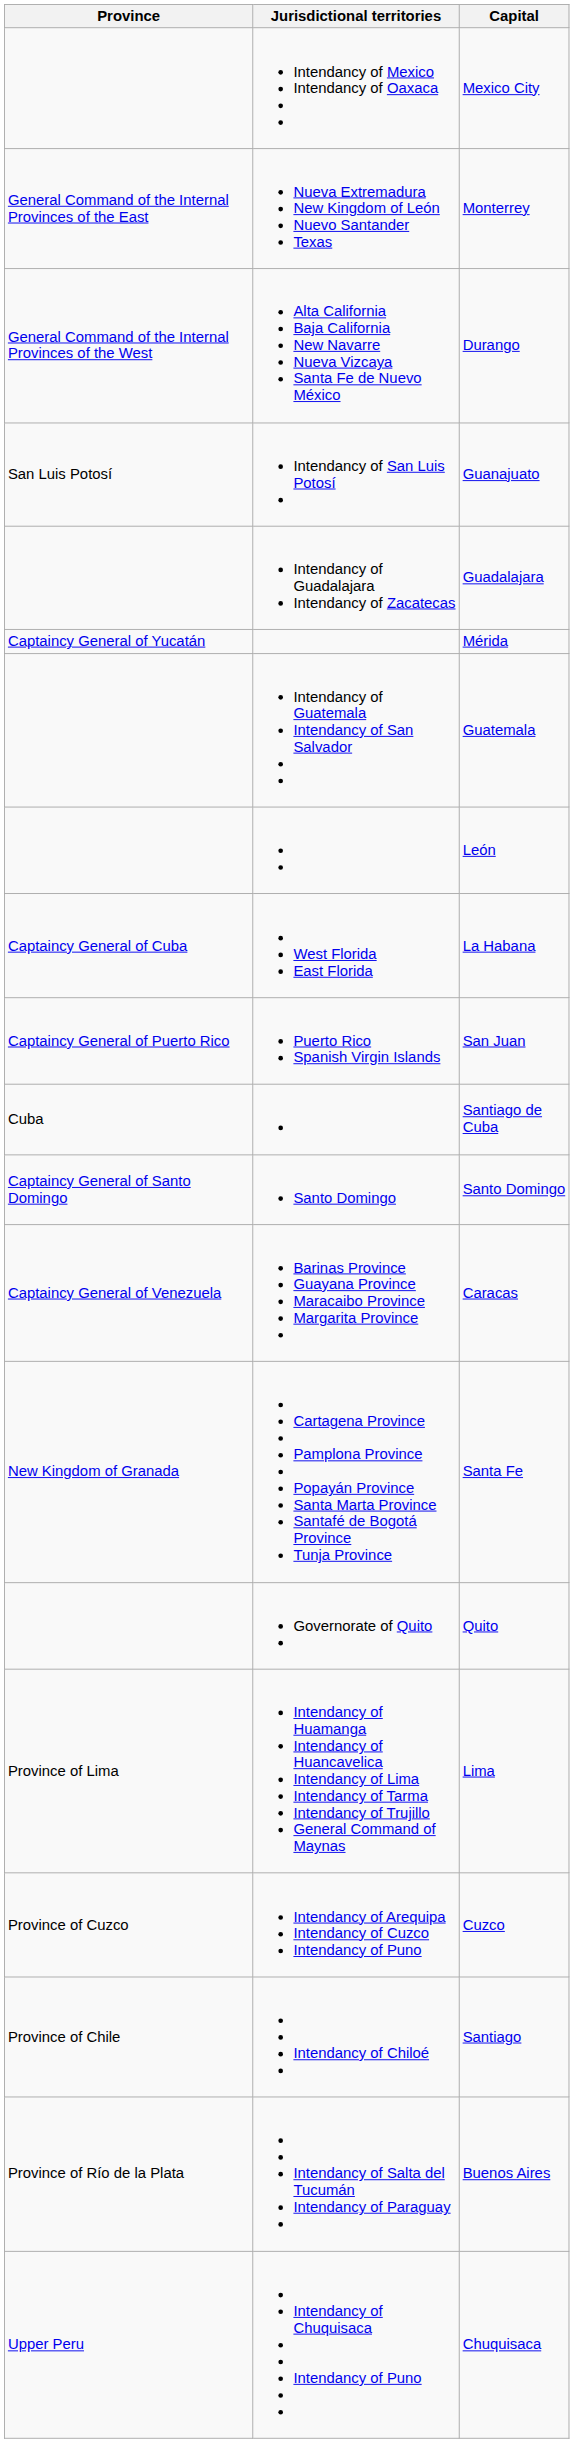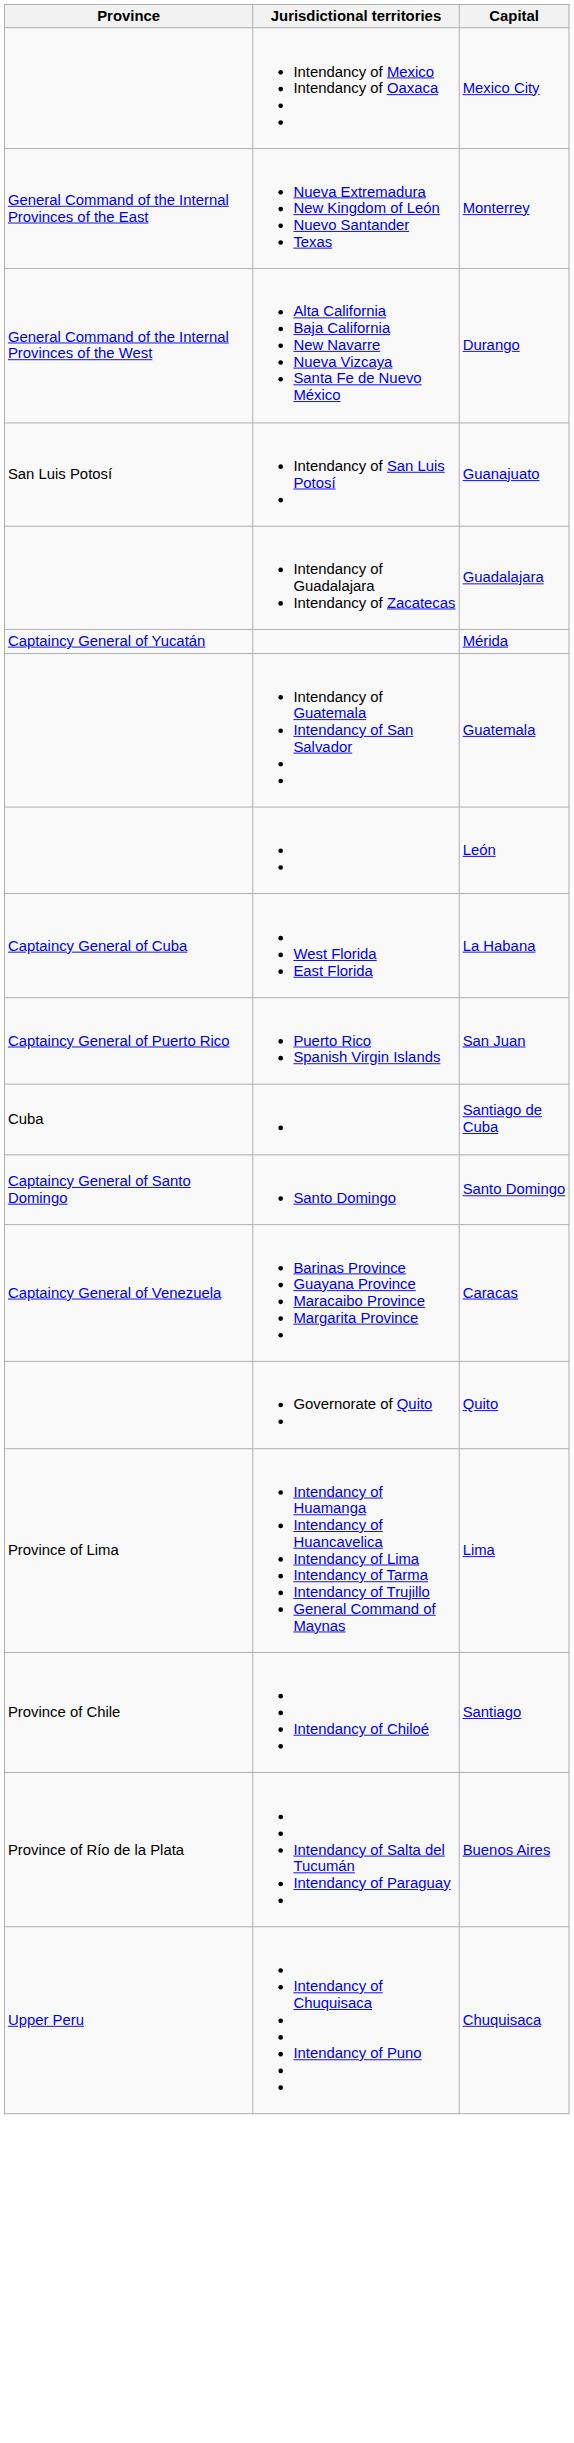- row: New Kingdom of Granada | Cartagena Province Pamplona Province Popayán Province Santa Marta Province Santafé de Bogotá Province Tunja Province | Santa Fe
- row: Province of Cuzco | Intendancy of Arequipa Intendancy of Cuzco Intendancy of Puno | Cuzco
